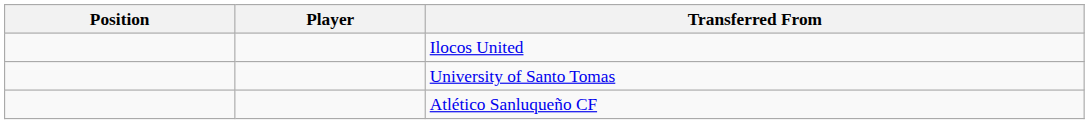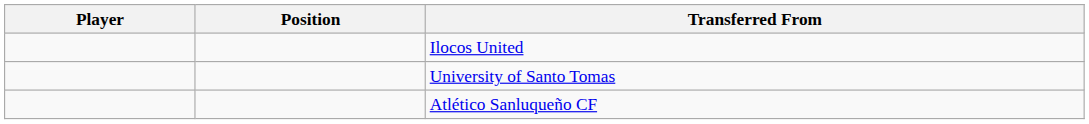columns swapped: Position <-> Player
